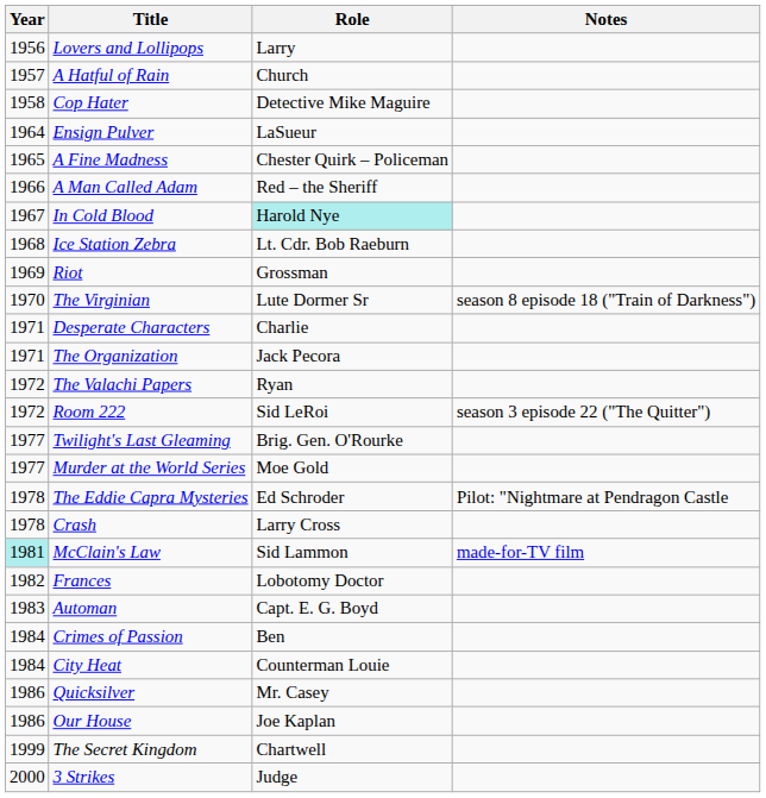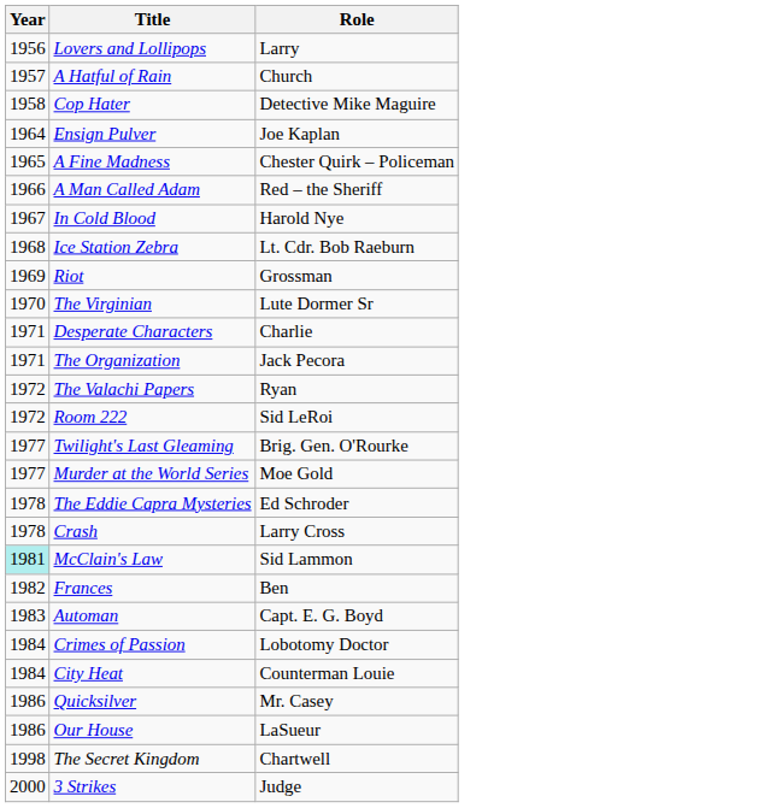- column: Notes | season 8 episode 18 ("Train of Darkness") | season 3 episode 22 ("The Quitter") | Pilot: "Nightmare at Pendragon Castle | made-for-TV film
Ensign Pulver | Role: LaSueur -> Joe Kaplan
In Cold Blood | Role: paleturquoise background -> no background
Frances | Role: Lobotomy Doctor -> Ben
Crimes of Passion | Role: Ben -> Lobotomy Doctor
Our House | Role: Joe Kaplan -> LaSueur
The Secret Kingdom | Year: 1999 -> 1998
